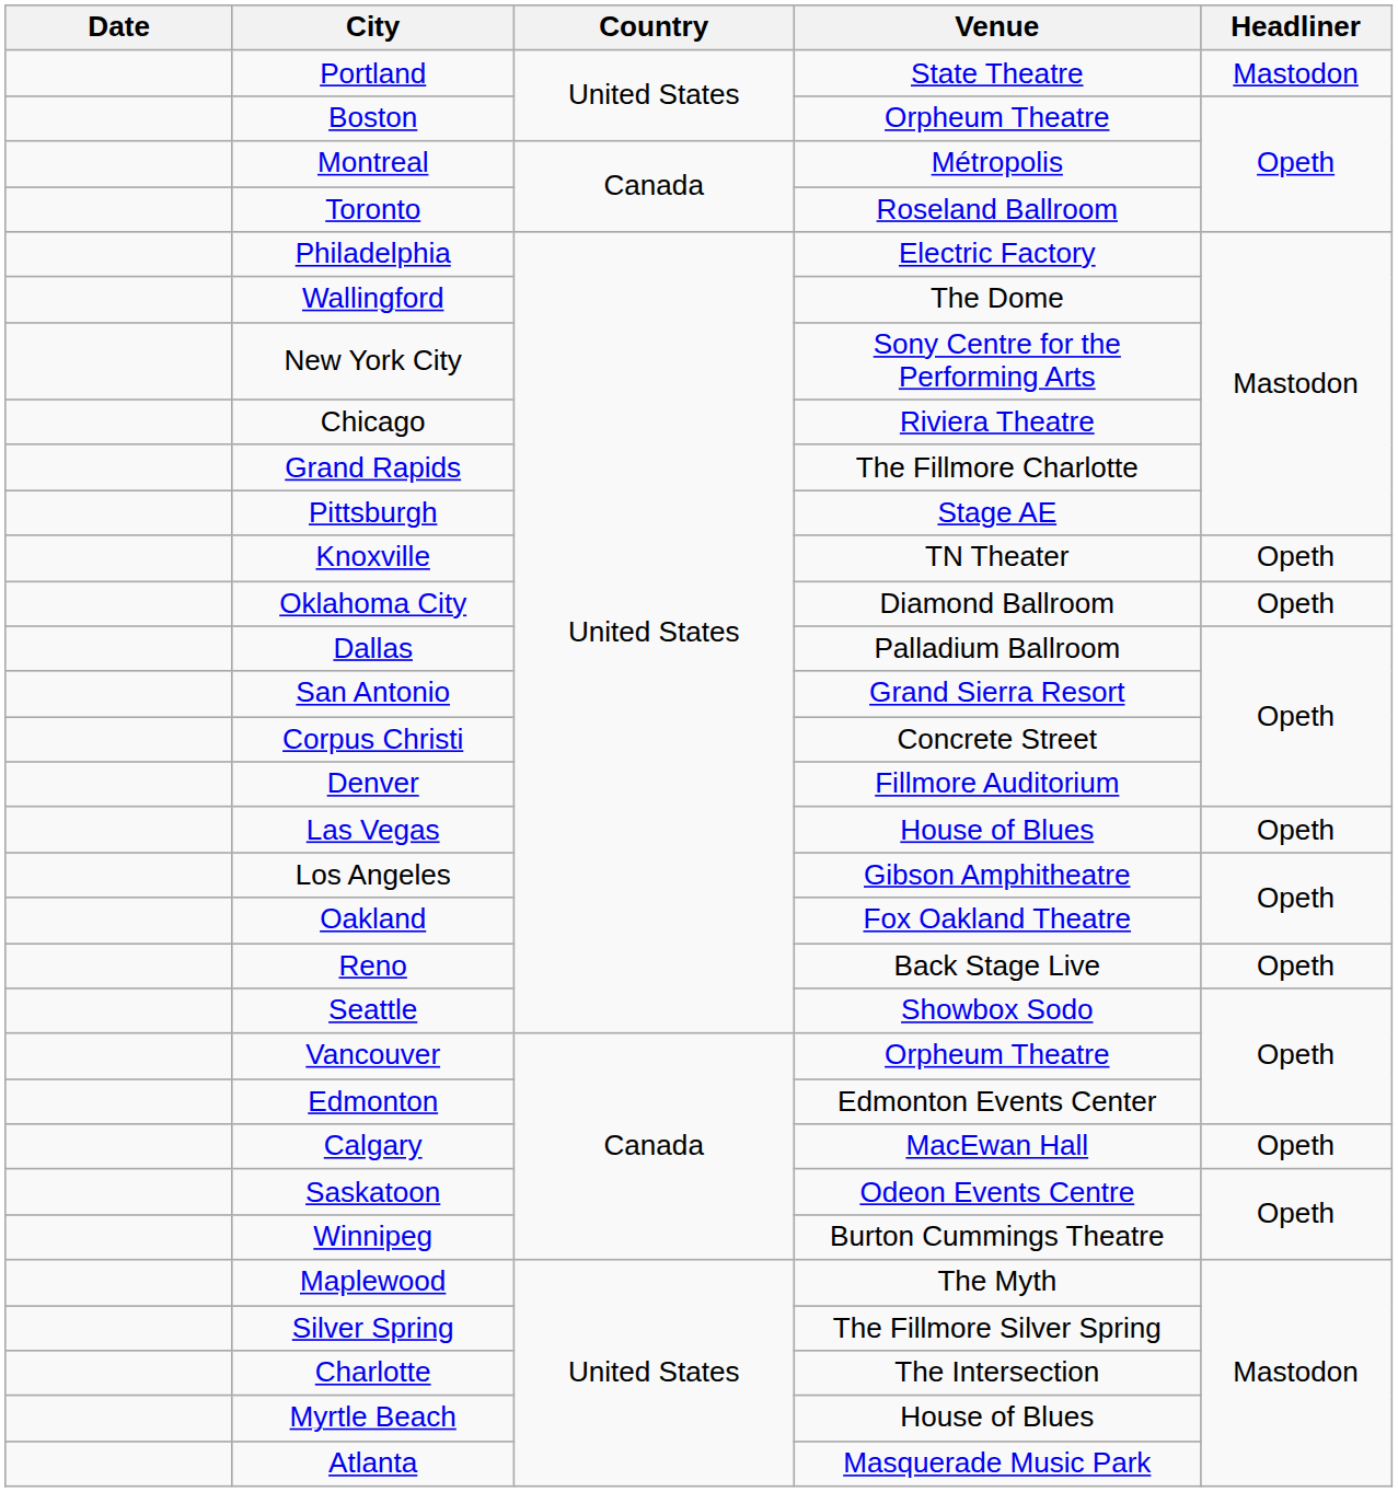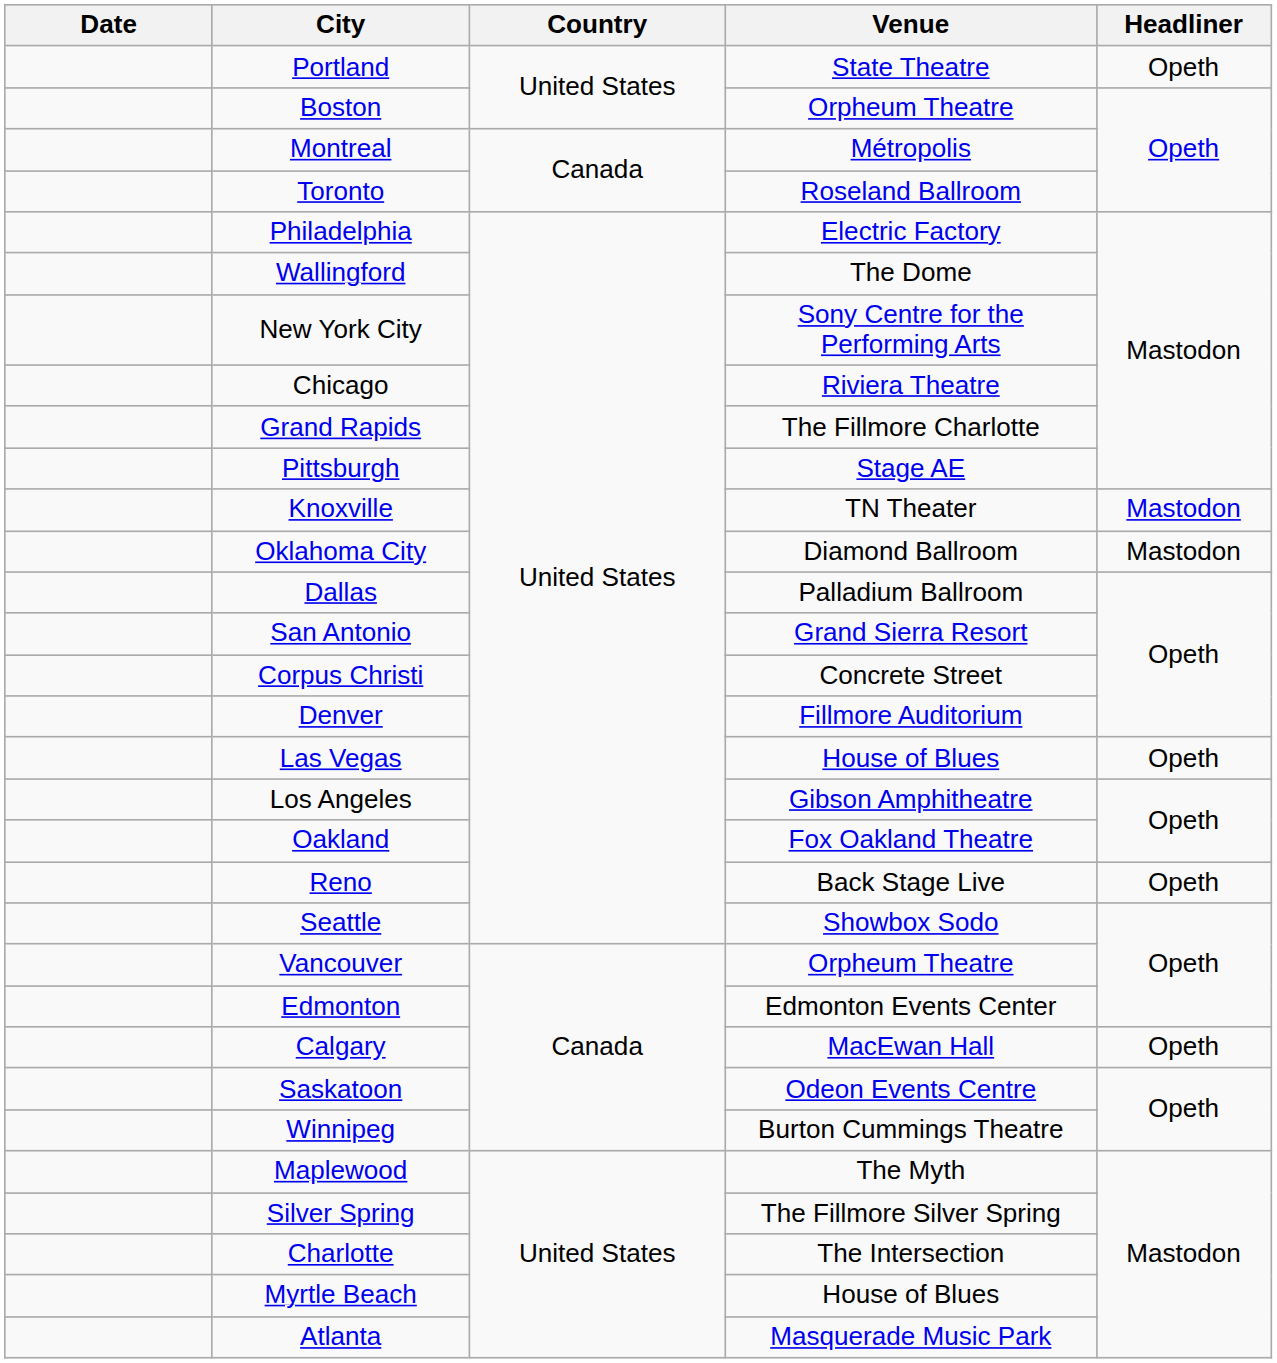Portland | Headliner: Mastodon -> Opeth
Knoxville | Headliner: Opeth -> Mastodon
Oklahoma City | Headliner: Opeth -> Mastodon
